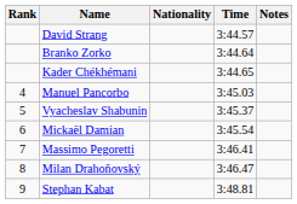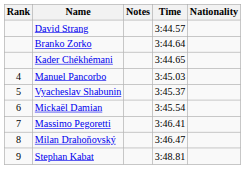columns swapped: Nationality <-> Notes
